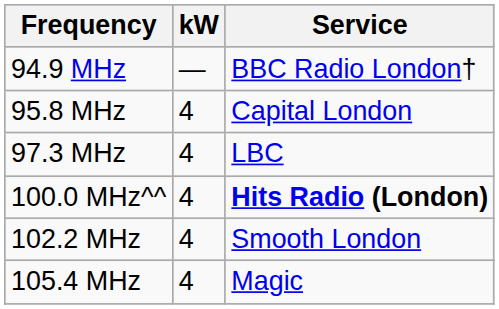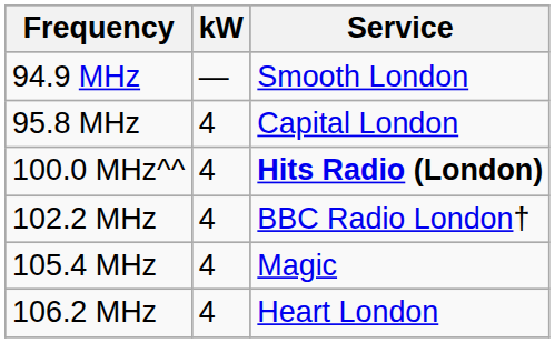94.9 MHz | Service: BBC Radio London† -> Smooth London
- row: 97.3 MHz | 4 | LBC
102.2 MHz | Service: Smooth London -> BBC Radio London†
+ row: 106.2 MHz | 4 | Heart London
